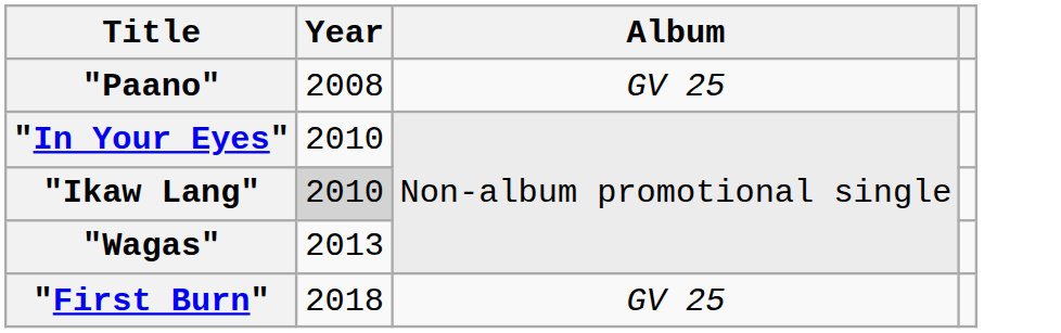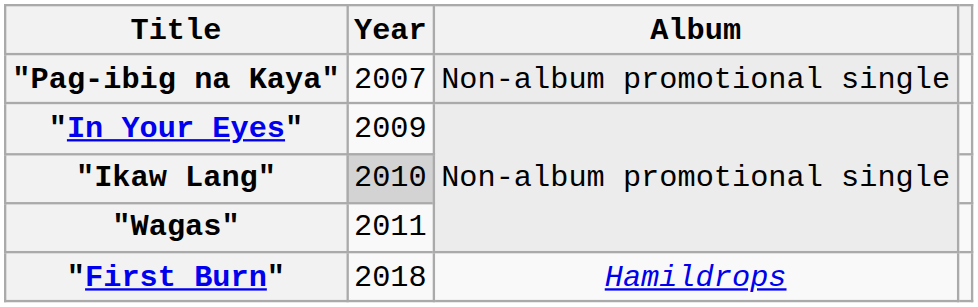+ row: "Pag-ibig na Kaya" | 2007 | Non-album promotional single
- row: "Paano" | 2008 | GV 25
"In Your Eyes" | Year: 2010 -> 2009
"Wagas" | Year: 2013 -> 2011
"First Burn" | Album: GV 25 -> Hamildrops
